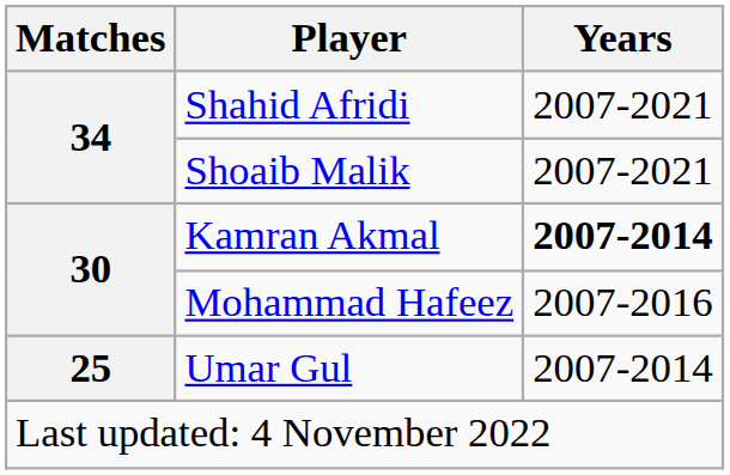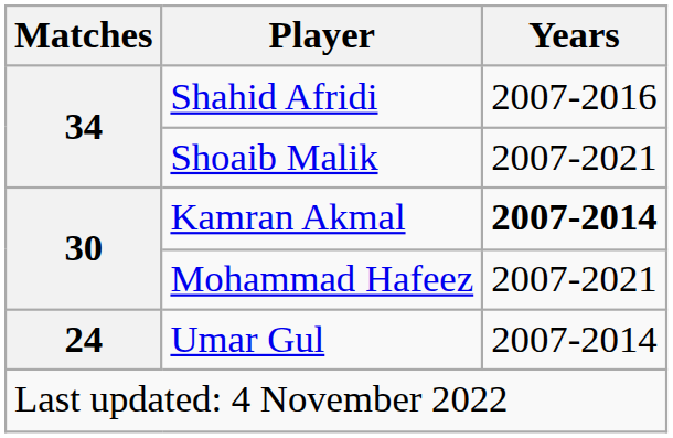Shahid Afridi | Years: 2007-2021 -> 2007-2016
Mohammad Hafeez | Years: 2007-2016 -> 2007-2021
Umar Gul | Matches: 25 -> 24
